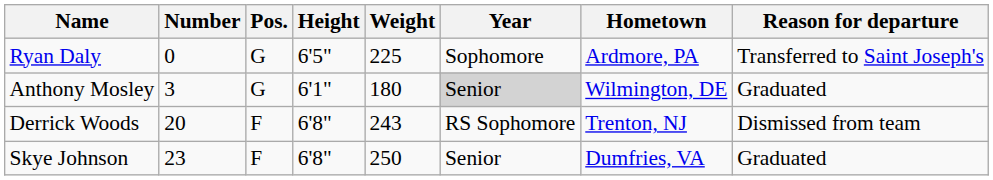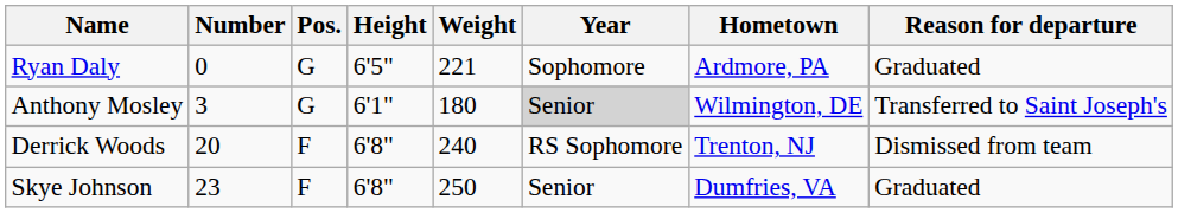Ryan Daly | Weight: 225 -> 221
Ryan Daly | Reason for departure: Transferred to Saint Joseph's -> Graduated
Anthony Mosley | Reason for departure: Graduated -> Transferred to Saint Joseph's
Derrick Woods | Weight: 243 -> 240
